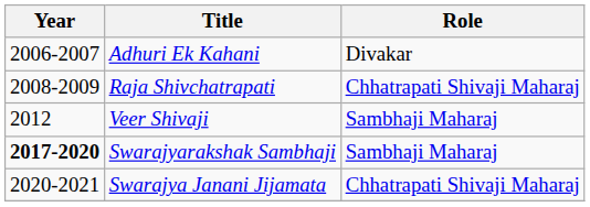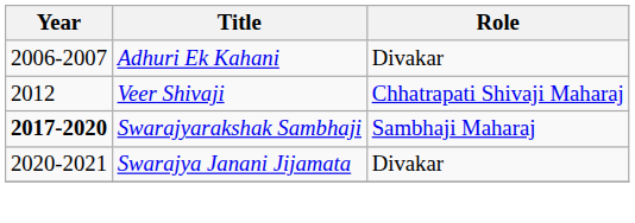- row: 2008-2009 | Raja Shivchatrapati | Chhatrapati Shivaji Maharaj
Veer Shivaji | Role: Sambhaji Maharaj -> Chhatrapati Shivaji Maharaj
Swarajya Janani Jijamata | Role: Chhatrapati Shivaji Maharaj -> Divakar
